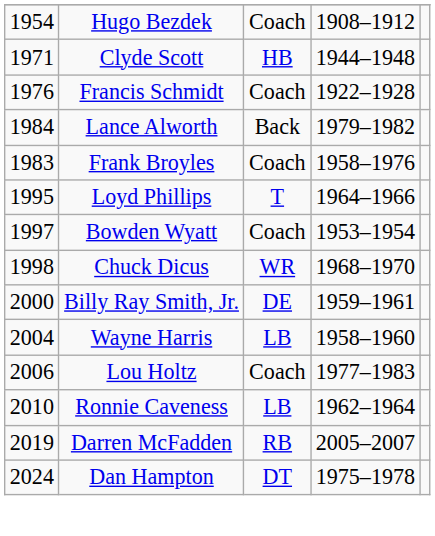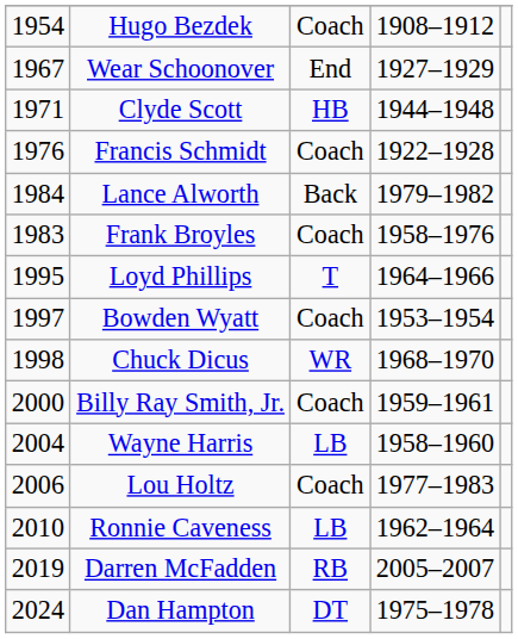+ row: 1967 | Wear Schoonover | End | 1927–1929
Billy Ray Smith, Jr. | column 3: DE -> Coach
